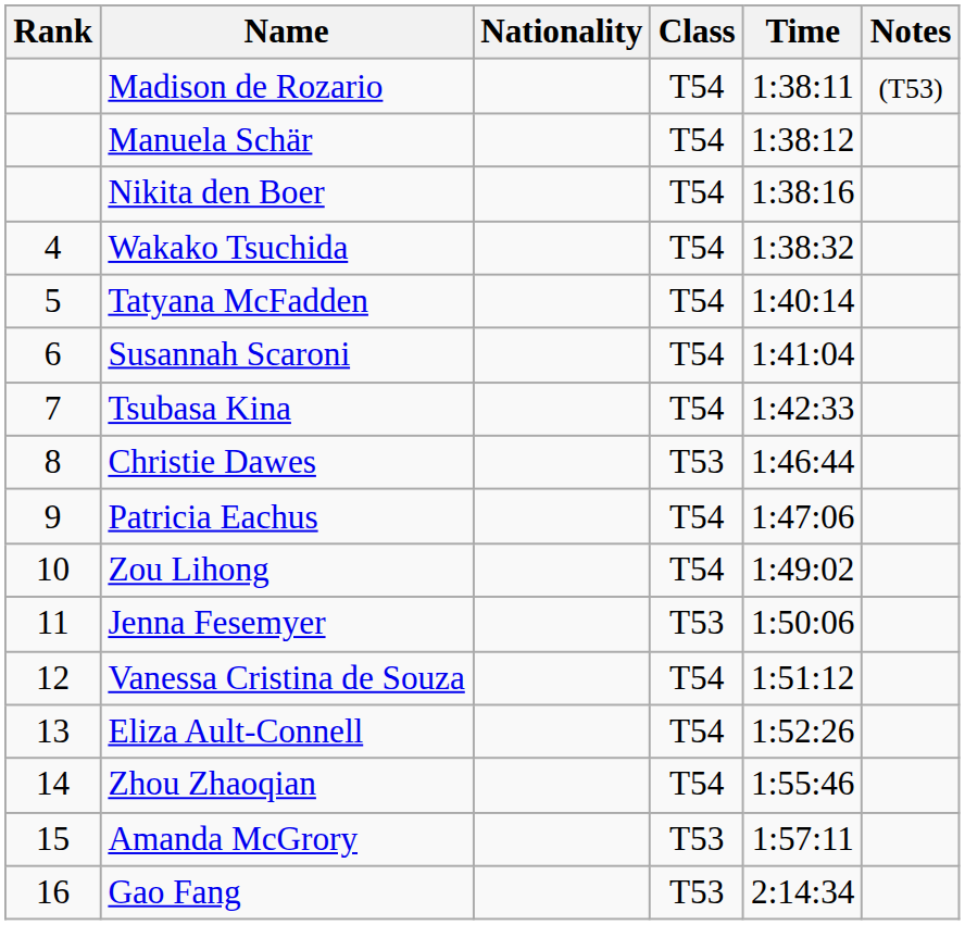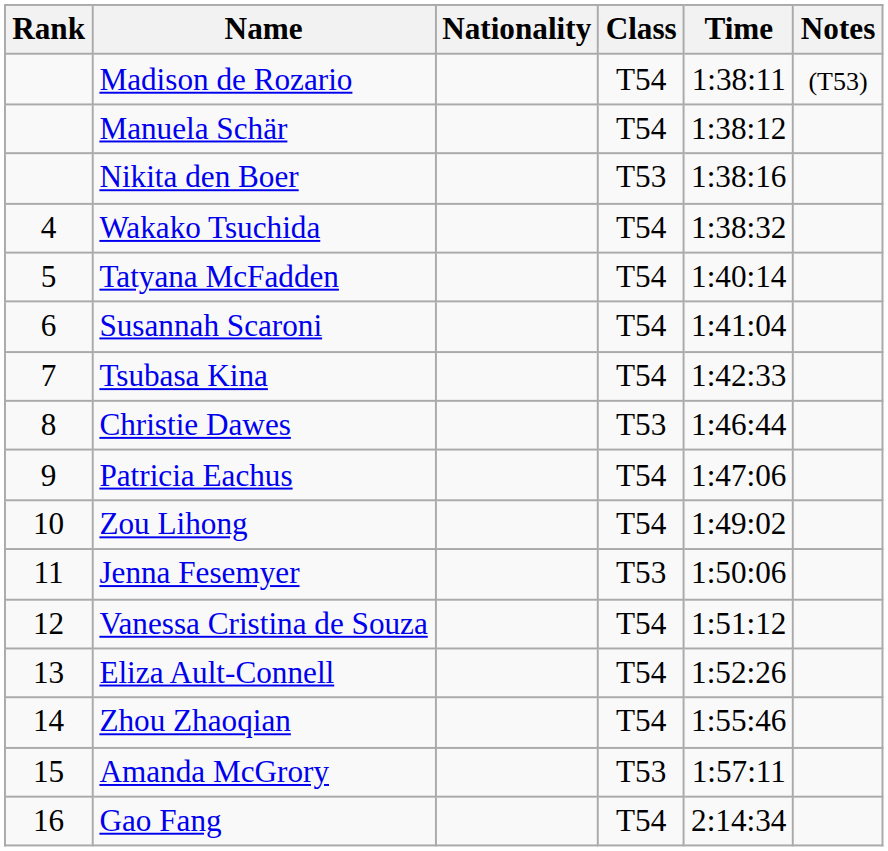Nikita den Boer | Class: T54 -> T53
Gao Fang | Class: T53 -> T54
